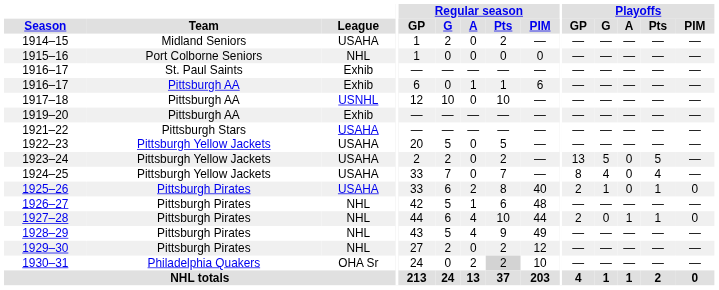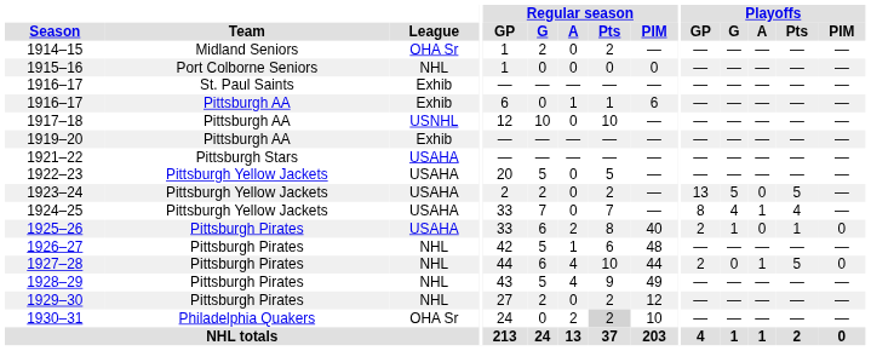1914–15 | League: USAHA -> OHA Sr
1924–25 | Playoffs / A: 0 -> 1
1927–28 | Playoffs / Pts: 1 -> 5
